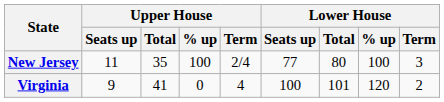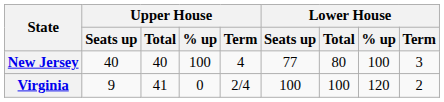New Jersey | Upper House / Seats up: 11 -> 40
New Jersey | Upper House / Total: 35 -> 40
New Jersey | Upper House / Term: 2/4 -> 4
Virginia | Upper House / Term: 4 -> 2/4
Virginia | Lower House / Total: 101 -> 100
